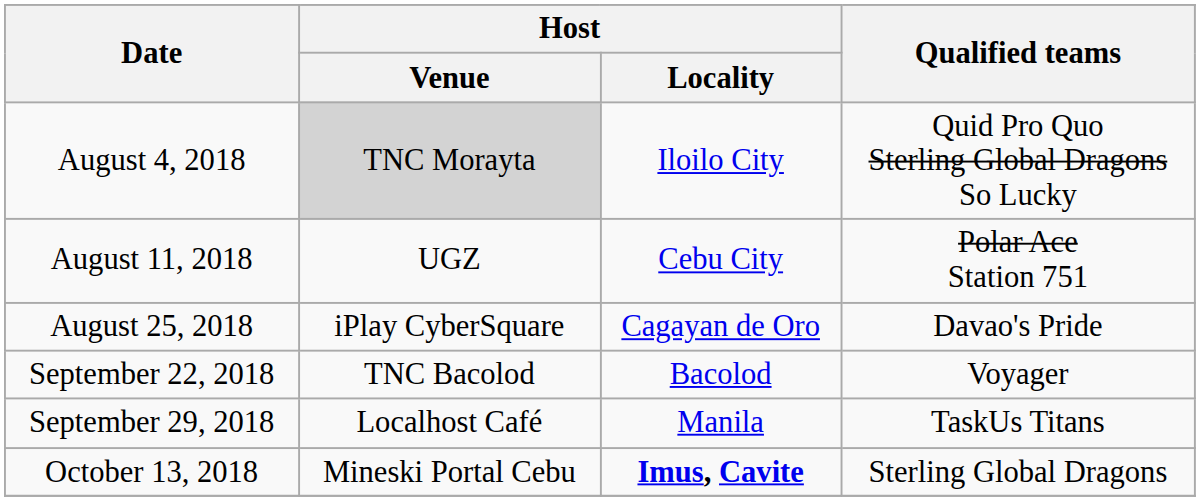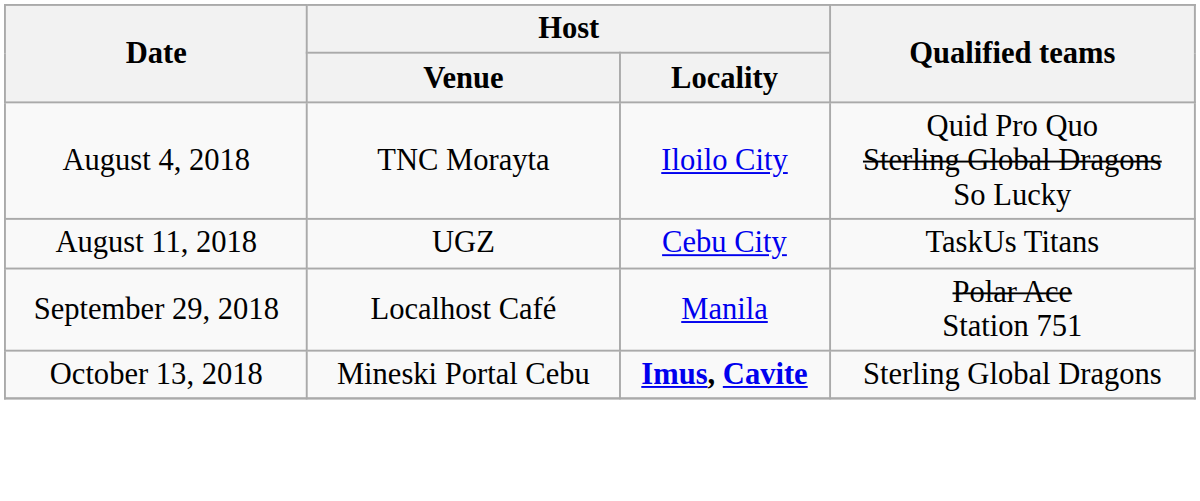August 4, 2018 | Host / Venue: lightgrey background -> no background
August 11, 2018 | Qualified teams: Polar Ace Station 751 -> TaskUs Titans
- row: August 25, 2018 | iPlay CyberSquare | Cagayan de Oro | Davao's Pride
- row: September 22, 2018 | TNC Bacolod | Bacolod | Voyager
September 29, 2018 | Qualified teams: TaskUs Titans -> Polar Ace Station 751
